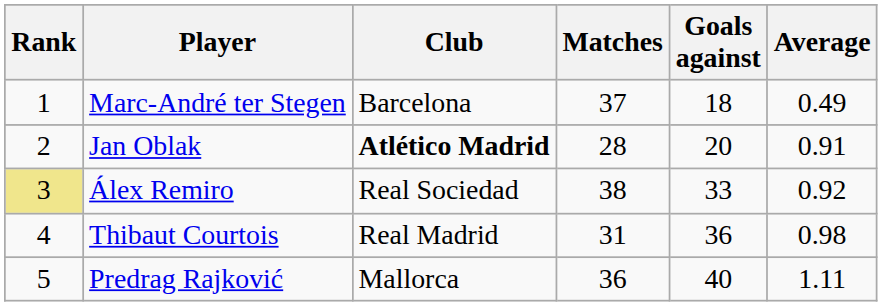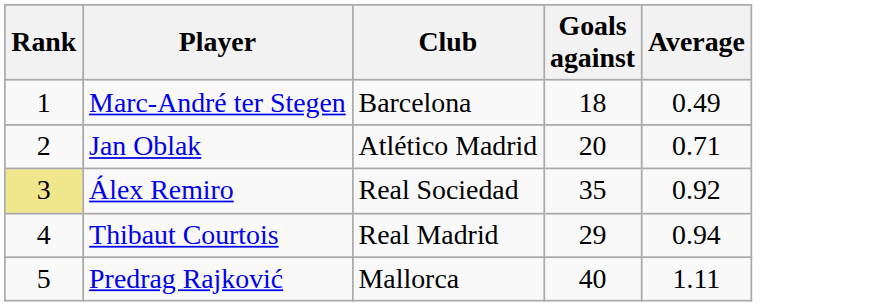- column: Matches | 37 | 28 | 38 | 31 | 36
Jan Oblak | Club: bold -> normal
Jan Oblak | Average: 0.91 -> 0.71
Álex Remiro | Goals against: 33 -> 35
Thibaut Courtois | Goals against: 36 -> 29
Thibaut Courtois | Average: 0.98 -> 0.94
